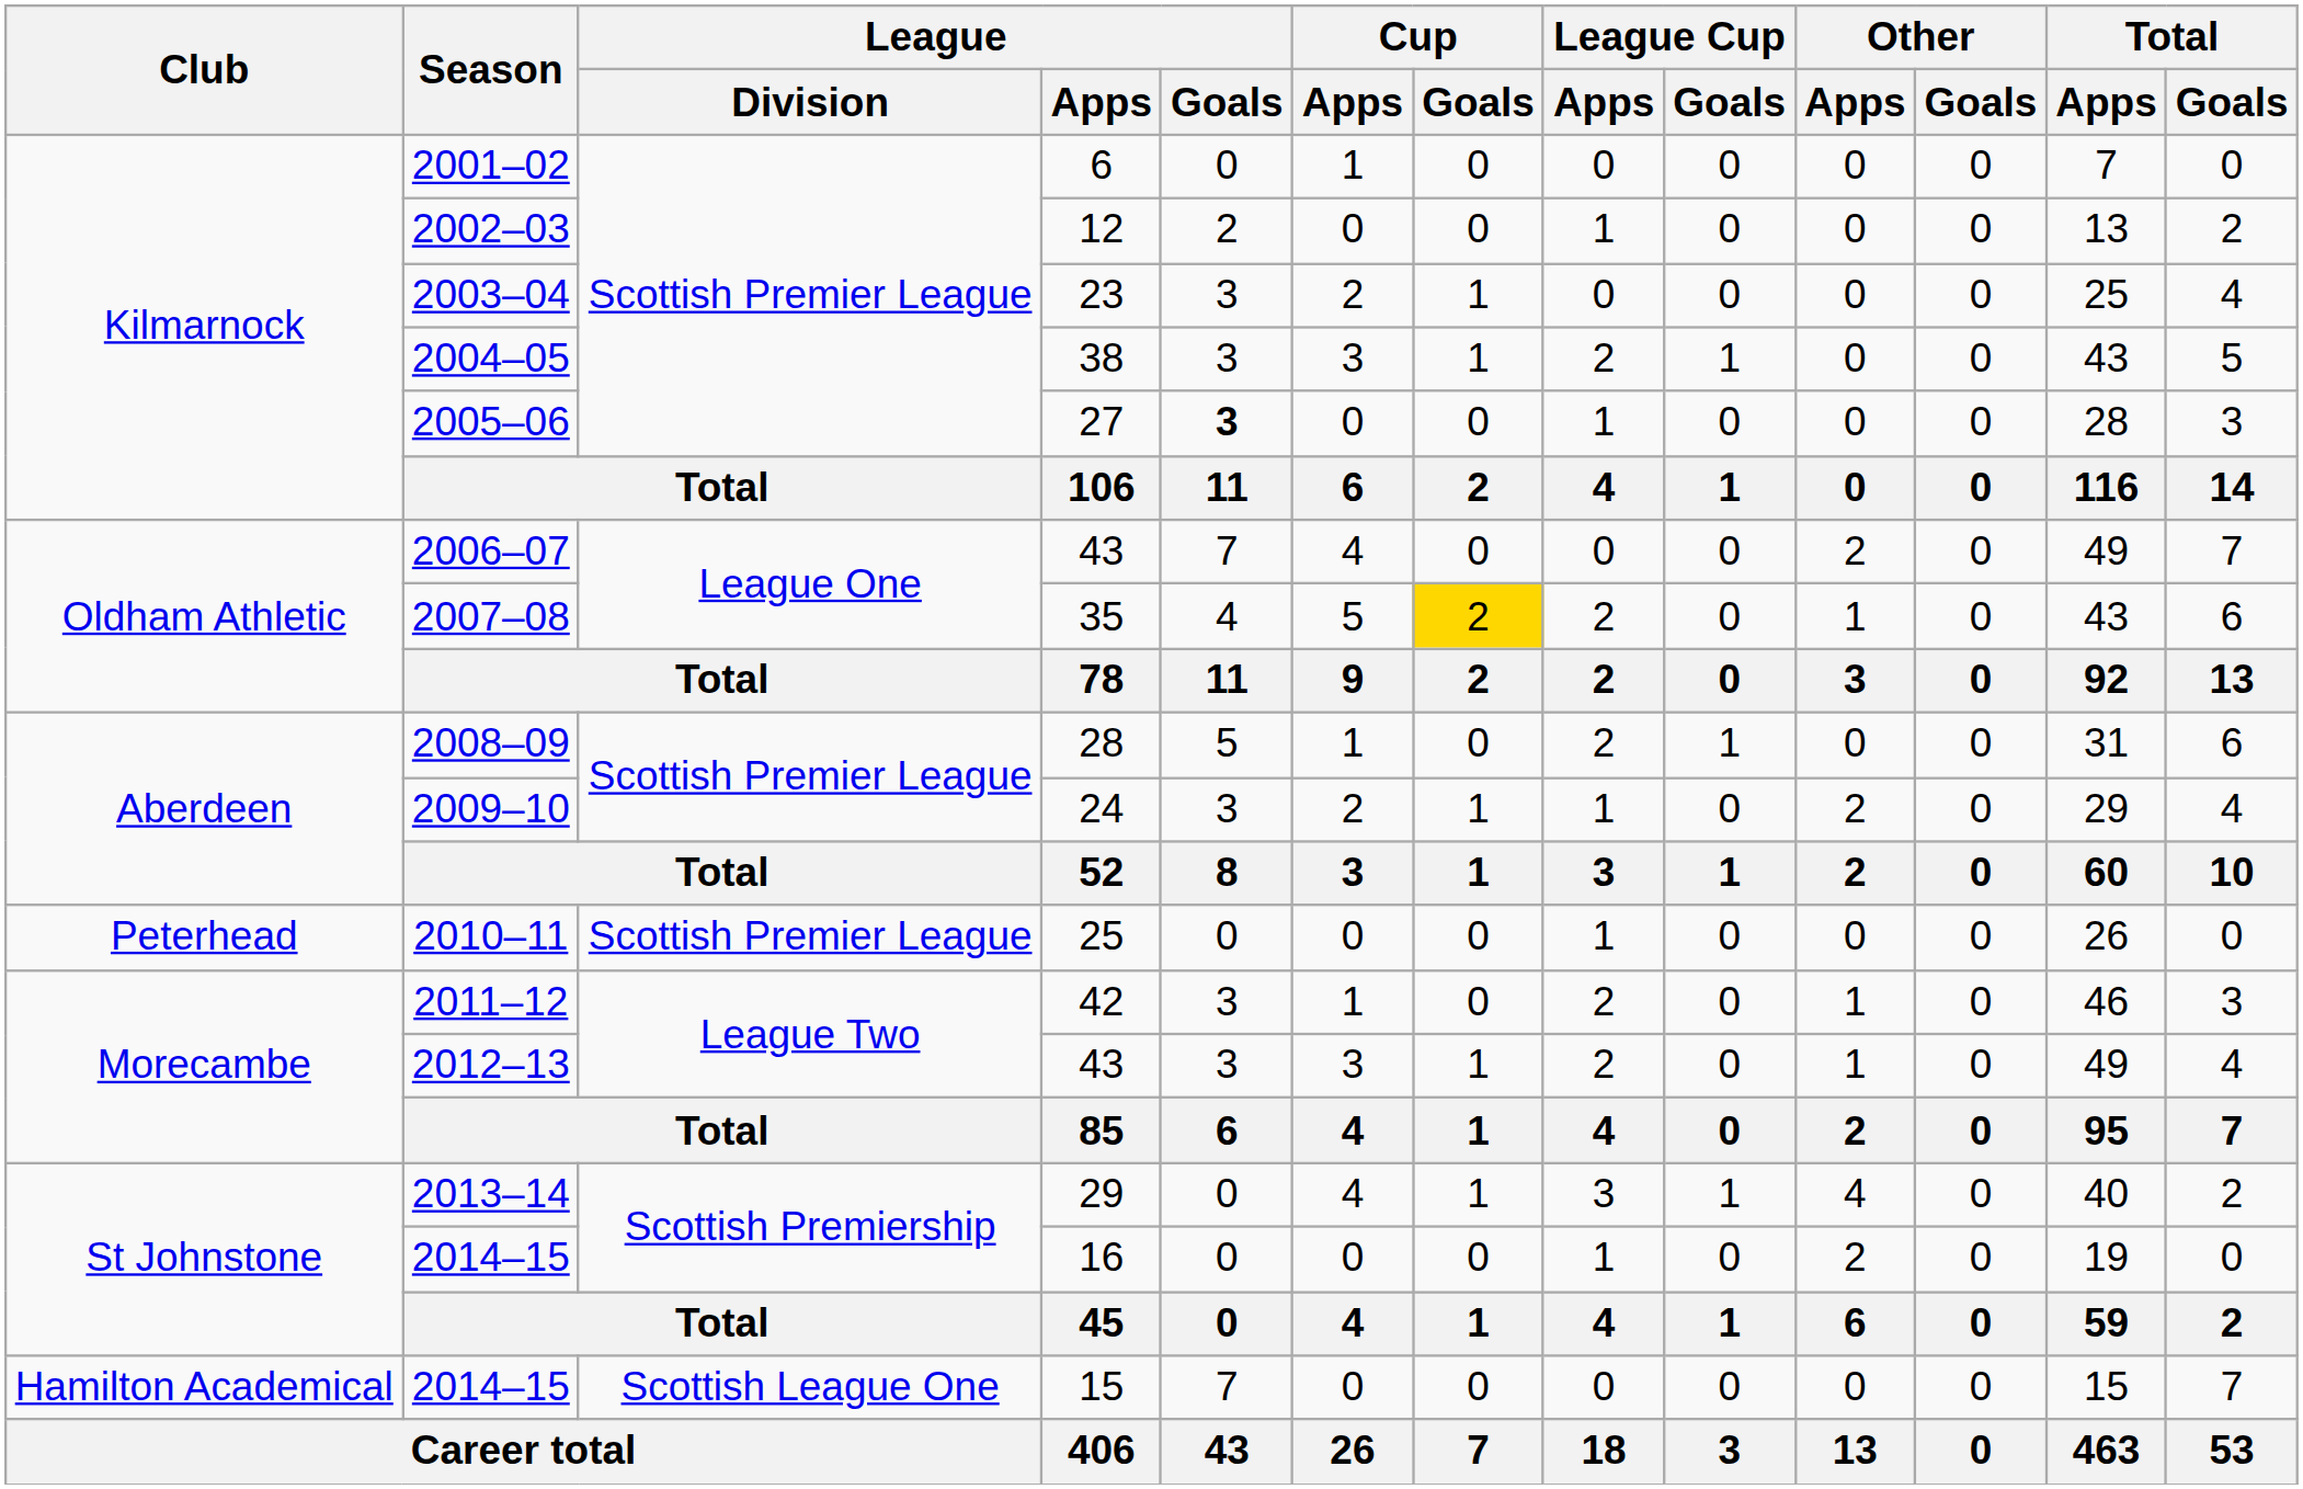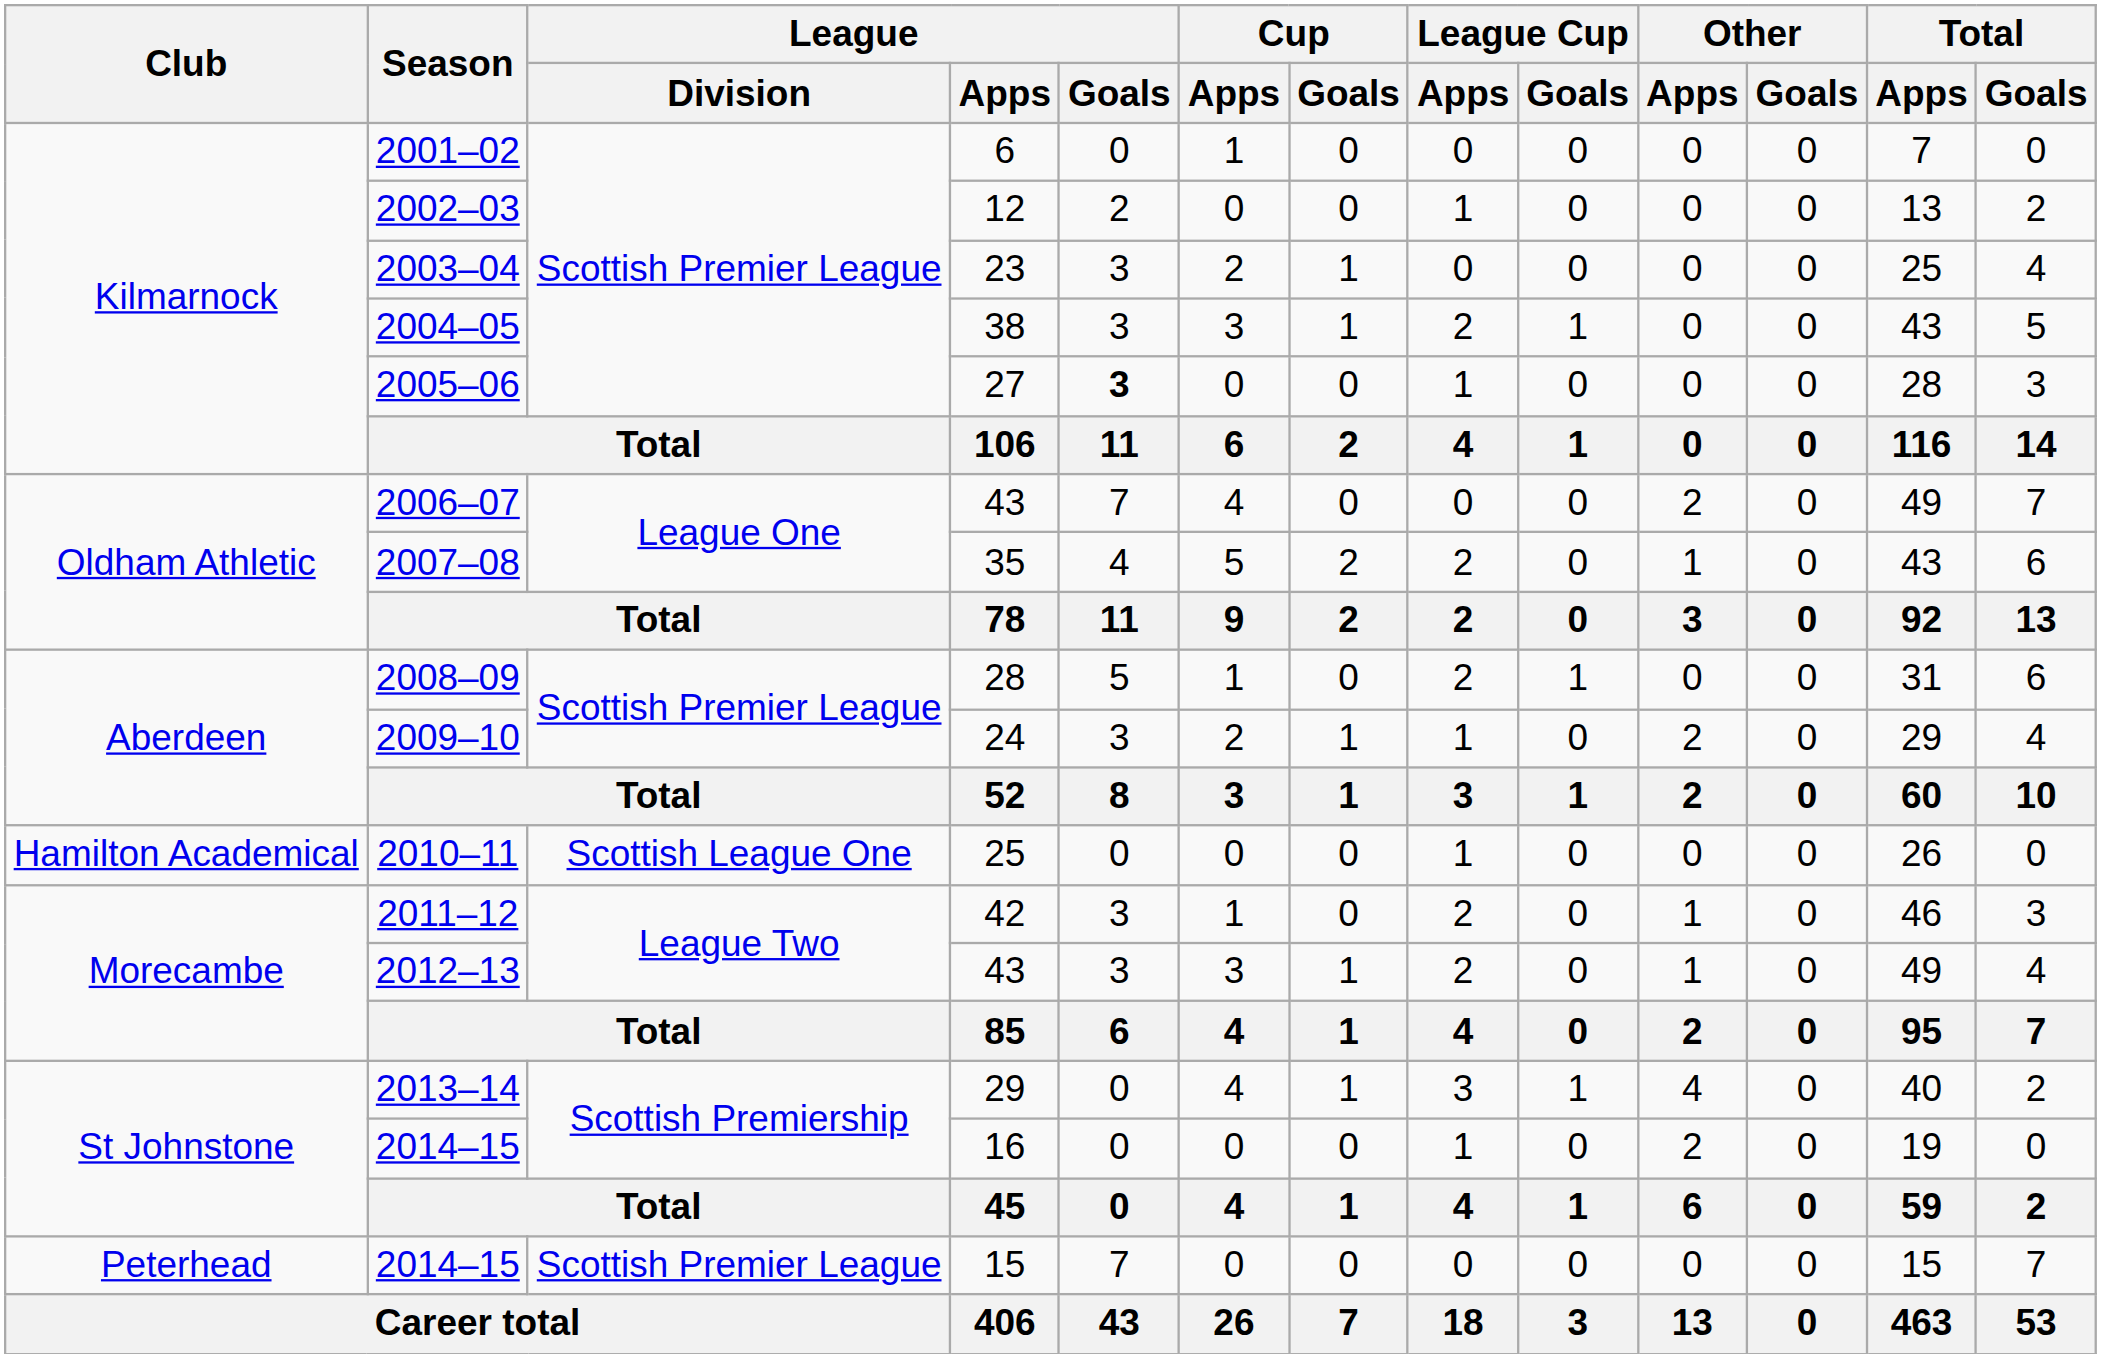2007–08 | Cup / Goals: gold background -> no background
2010–11 | Club: Peterhead -> Hamilton Academical
2010–11 | League / Division: Scottish Premier League -> Scottish League One
2014–15 / 15 | Club: Hamilton Academical -> Peterhead
2014–15 / 15 | League / Division: Scottish League One -> Scottish Premier League
